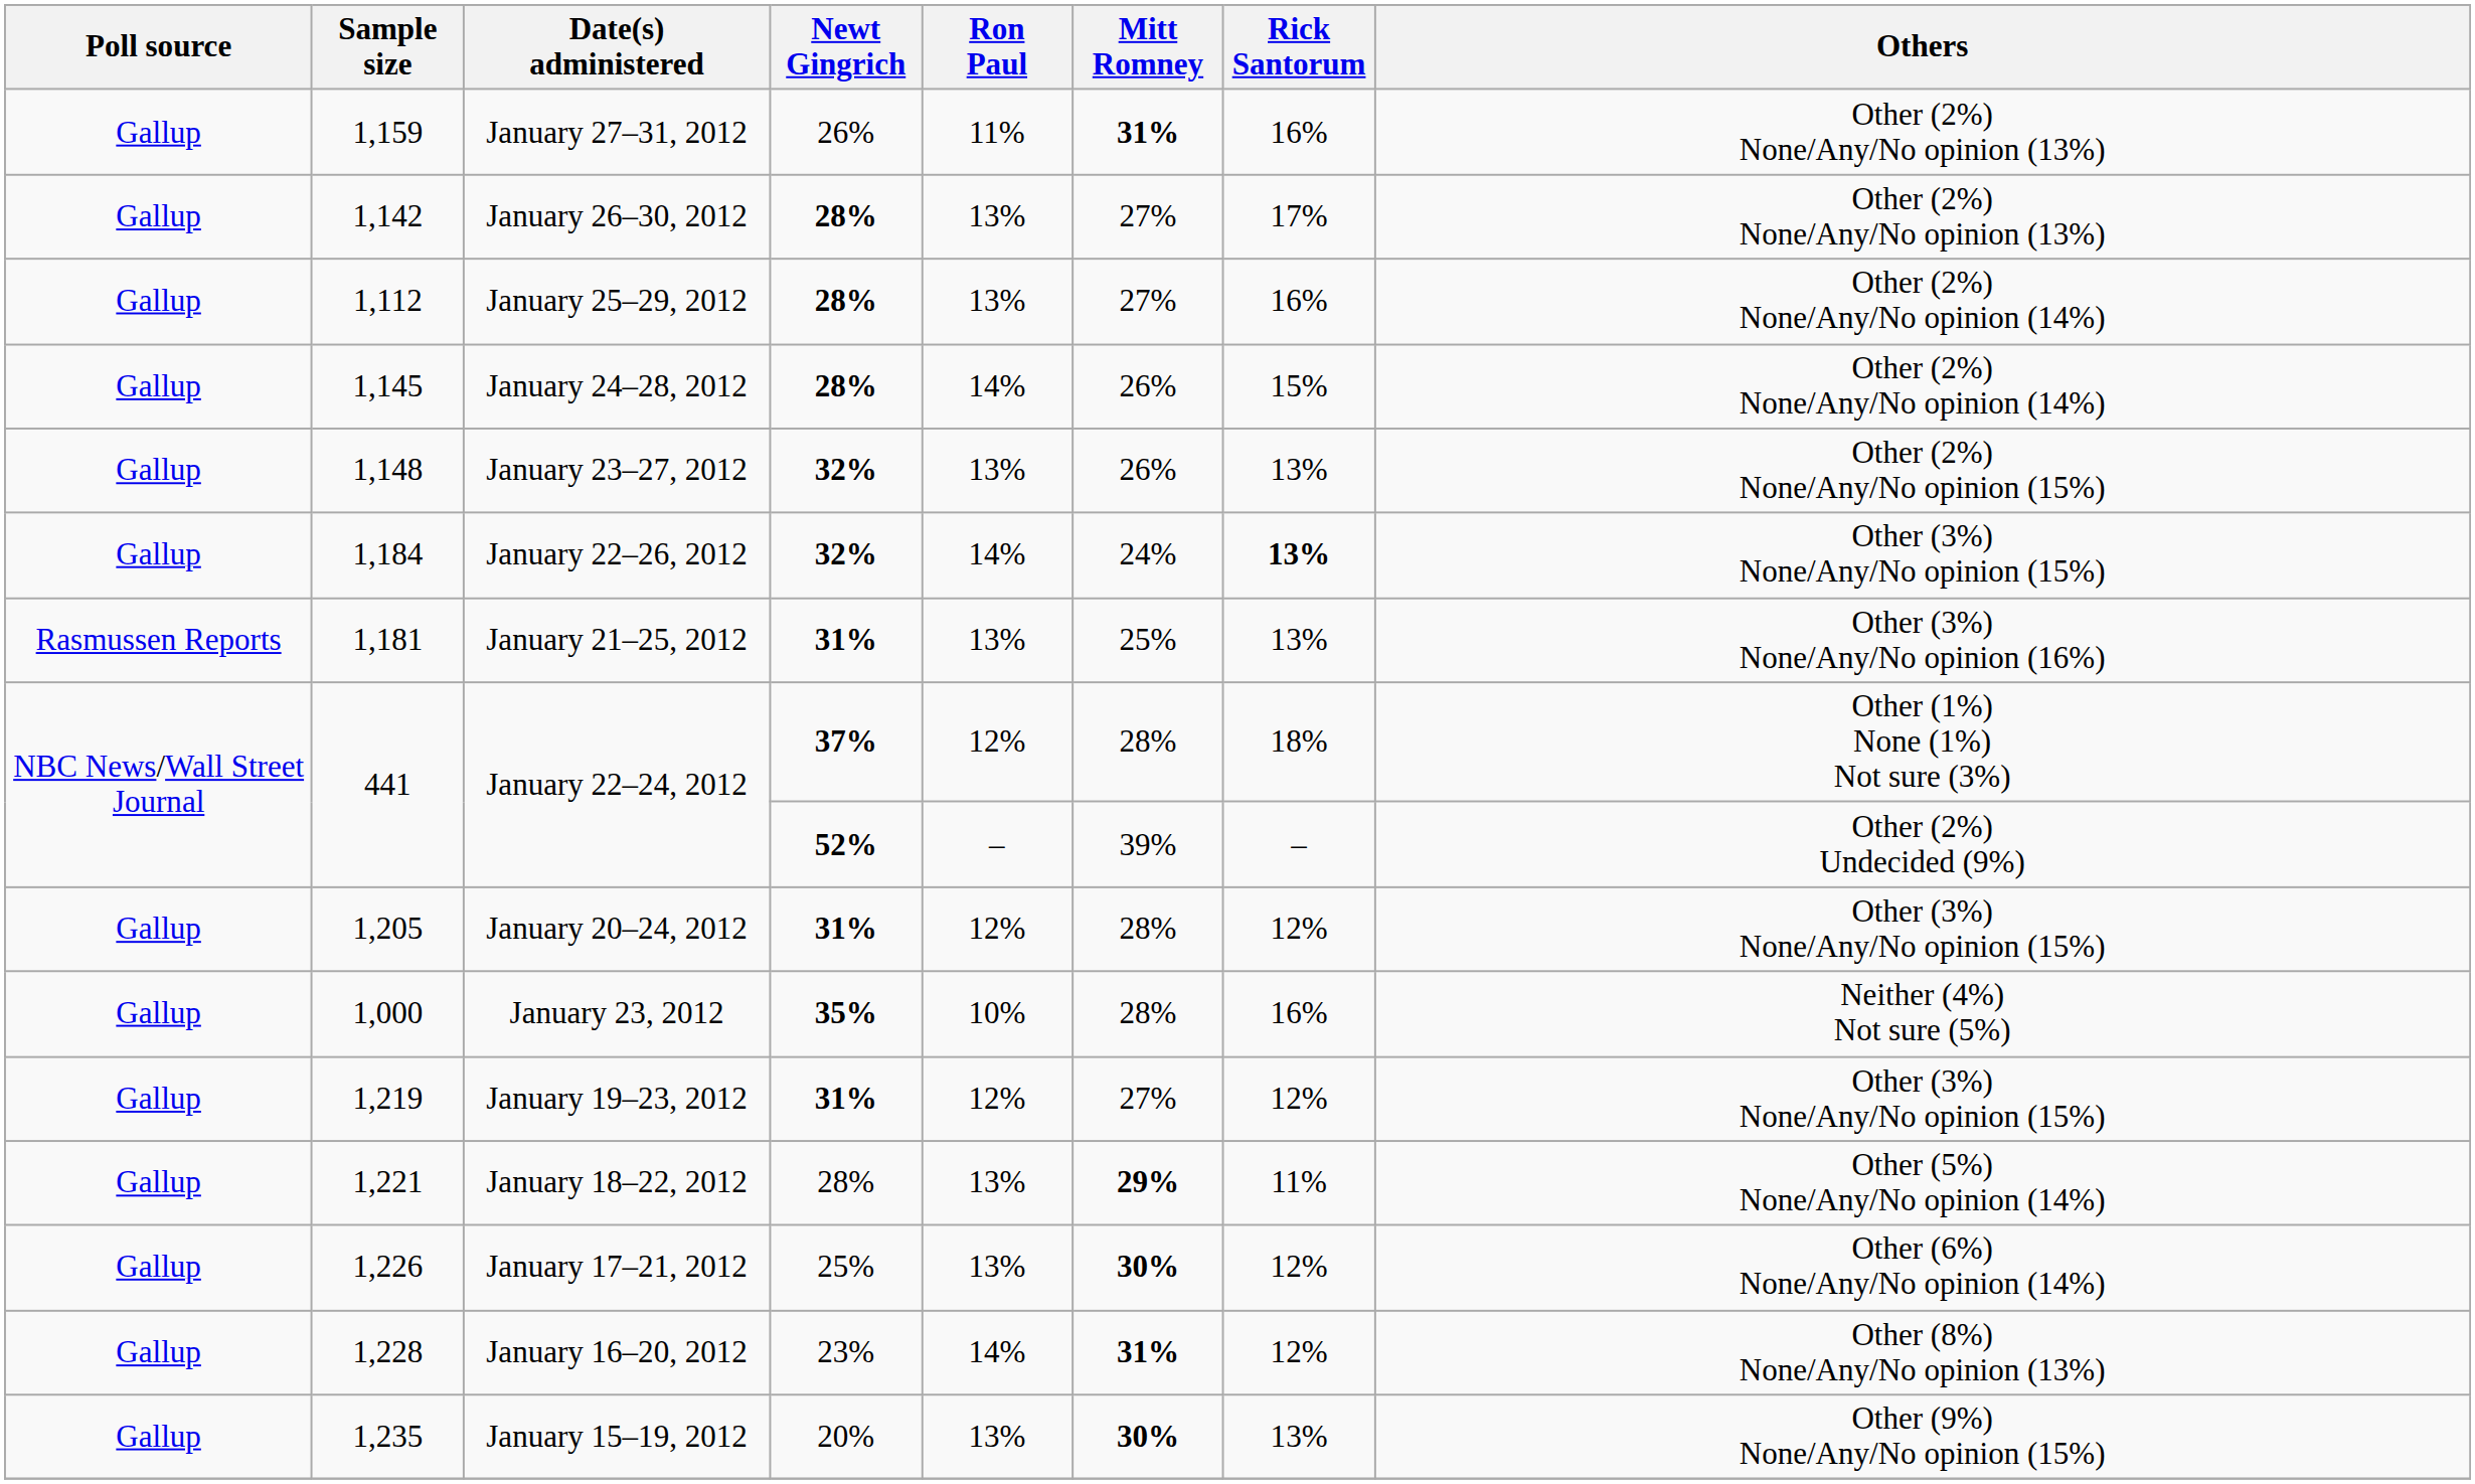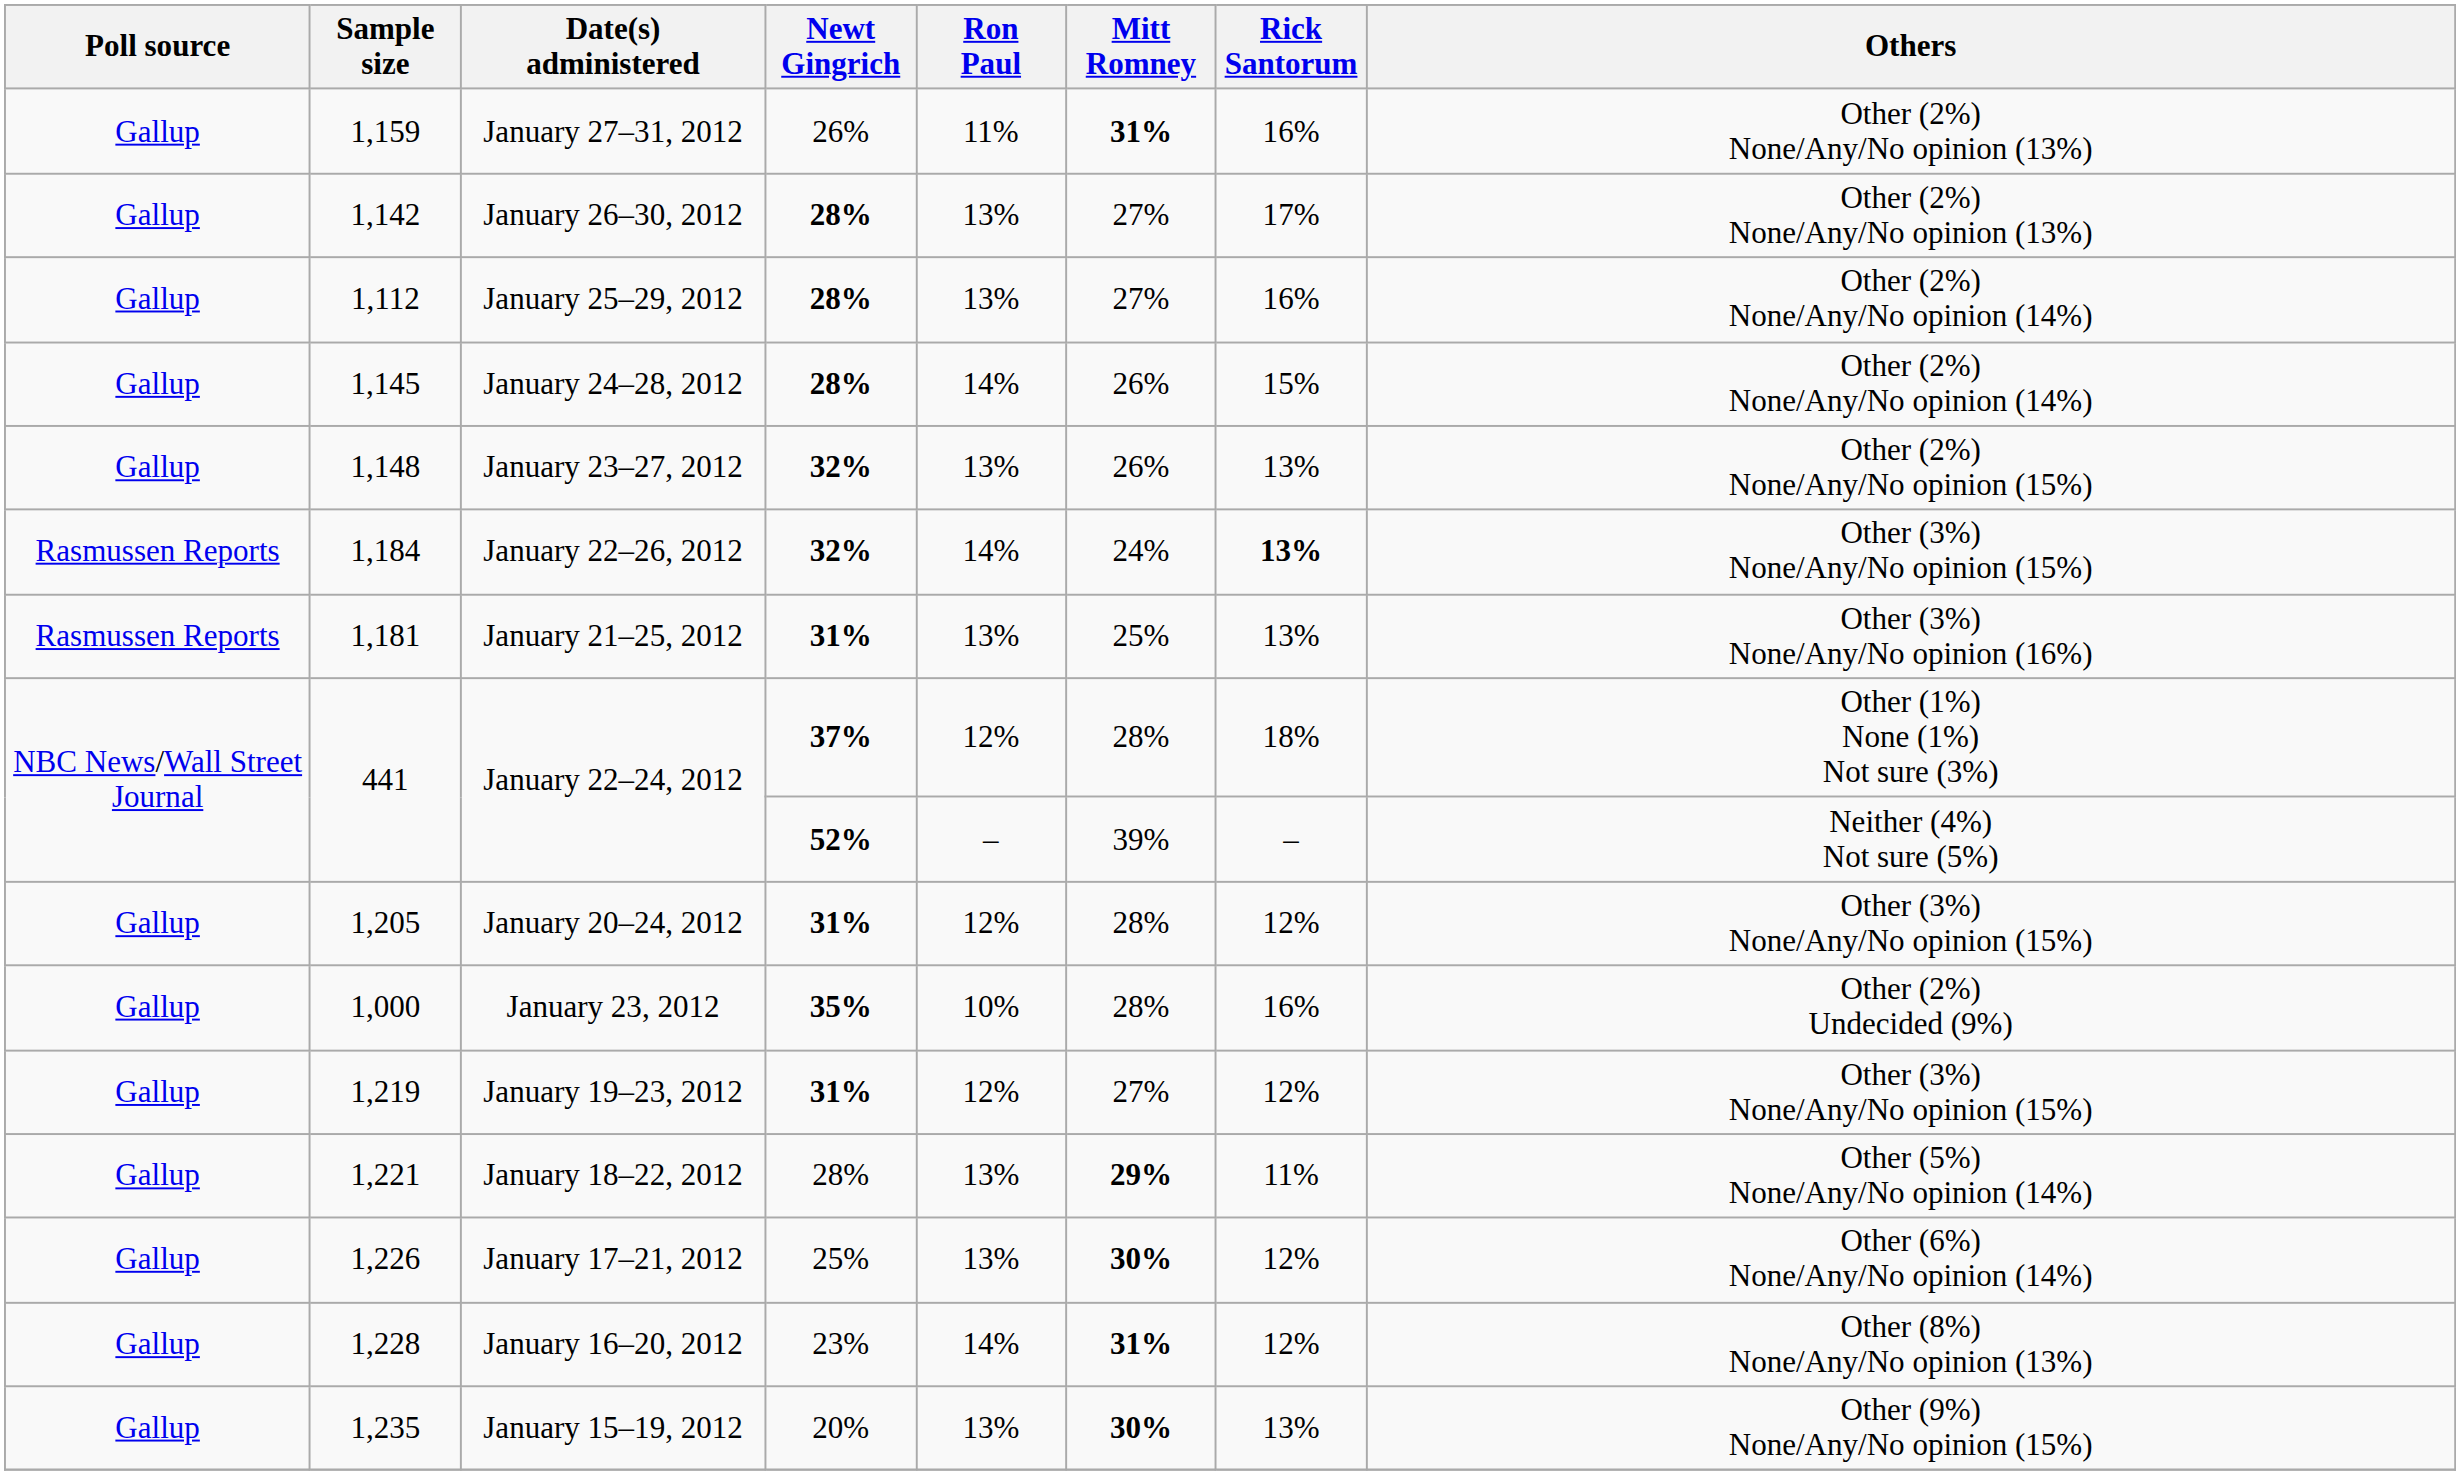January 22–26, 2012 | Poll source: Gallup -> Rasmussen Reports
January 22–24, 2012 / 52% | Others: Other (2%) Undecided (9%) -> Neither (4%) Not sure (5%)
January 23, 2012 | Others: Neither (4%) Not sure (5%) -> Other (2%) Undecided (9%)
